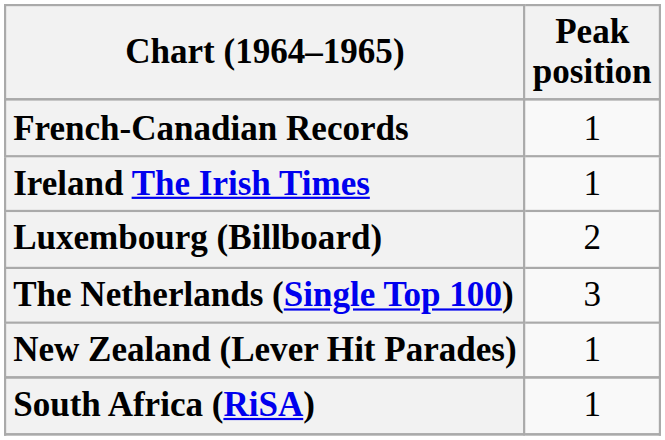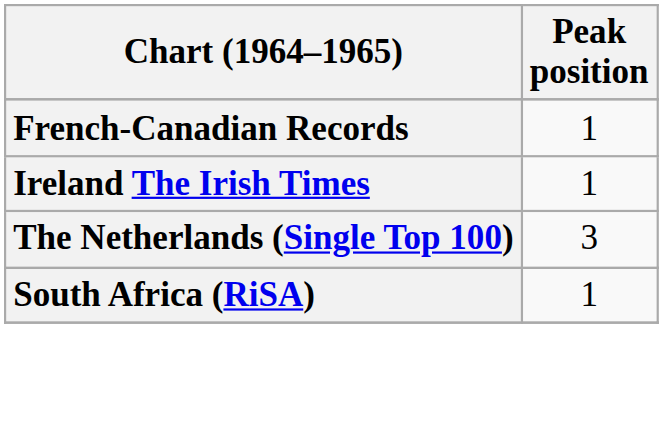- row: Luxembourg (Billboard) | 2
- row: New Zealand (Lever Hit Parades) | 1
